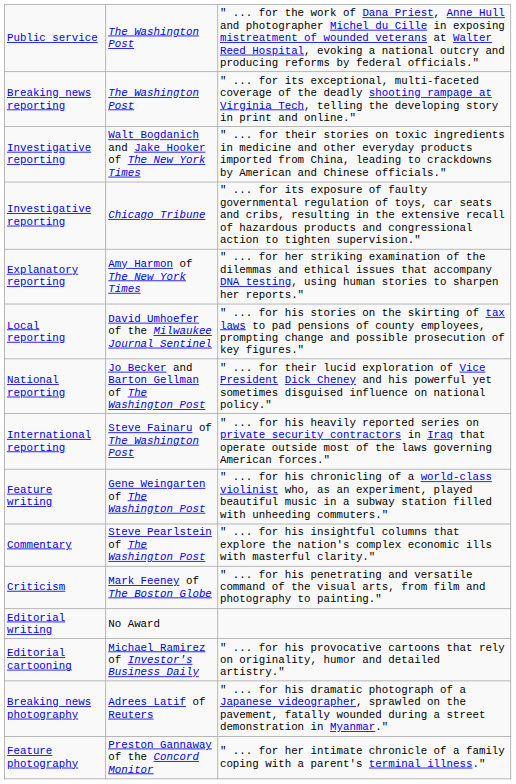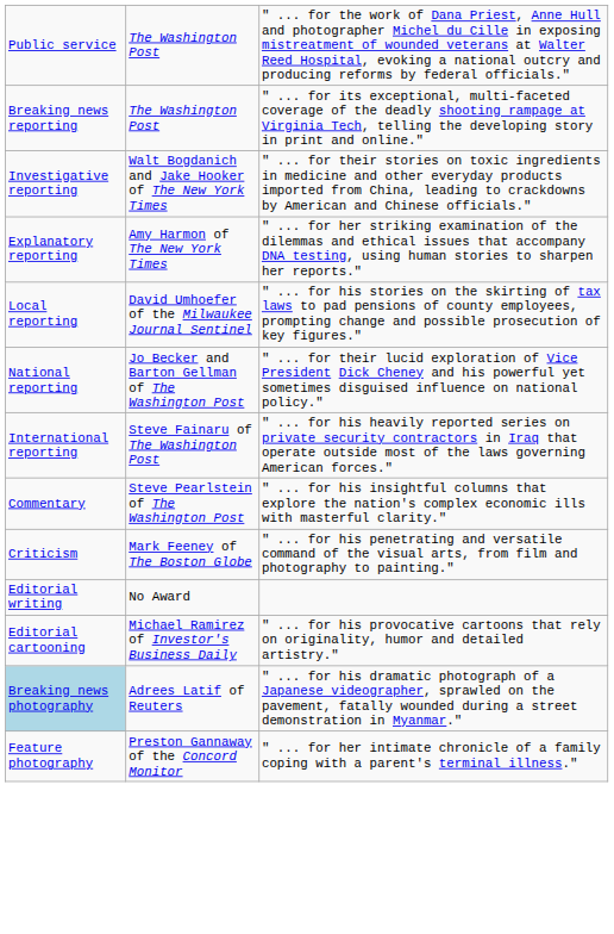- row: Investigative reporting | Chicago Tribune | " ... for its exposure of faulty governmental regulation of toys, car seats and cribs, resulting in the extensive recall of hazardous products and congressional action to tighten supervision."
- row: Feature writing | Gene Weingarten of The Washington Post | " ... for his chronicling of a world-class violinist who, as an experiment, played beautiful music in a subway station filled with unheeding commuters."
Adrees Latif of Reuters | column 1: no background -> lightblue background
